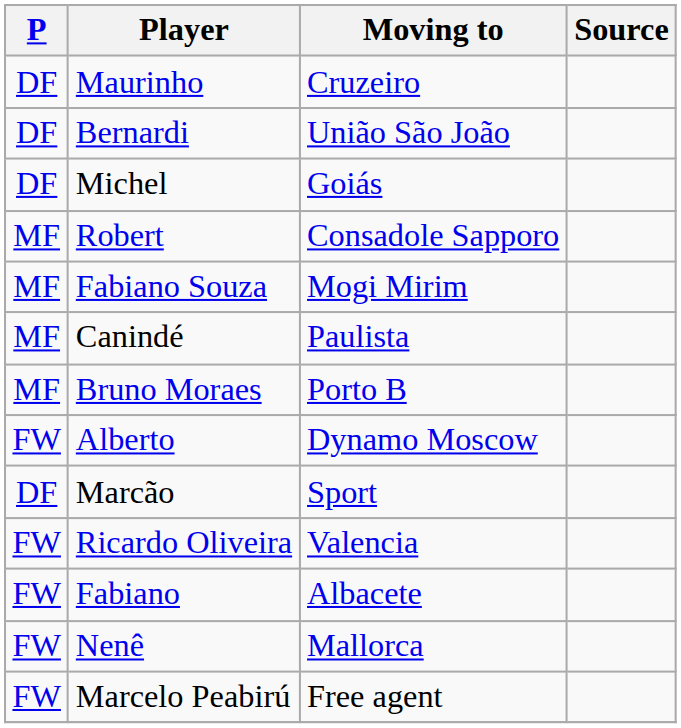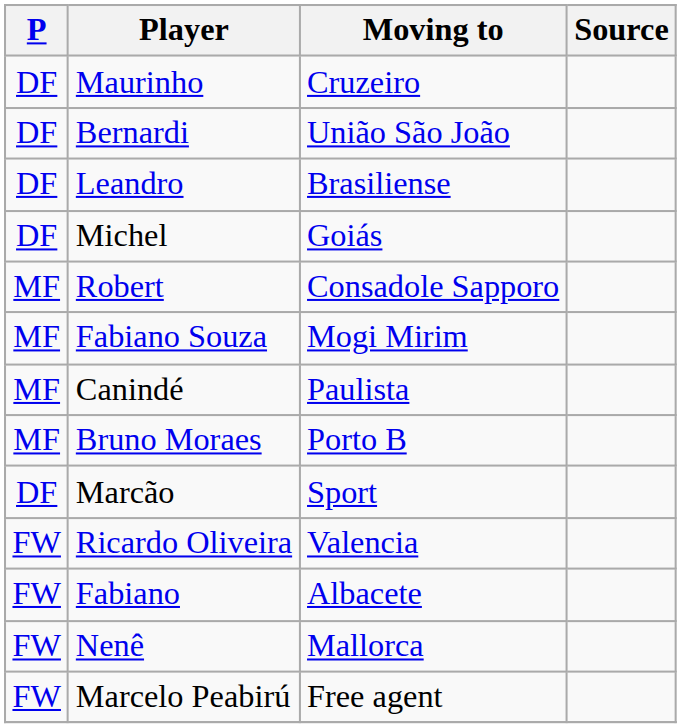+ row: DF | Leandro | Brasiliense
- row: FW | Alberto | Dynamo Moscow
